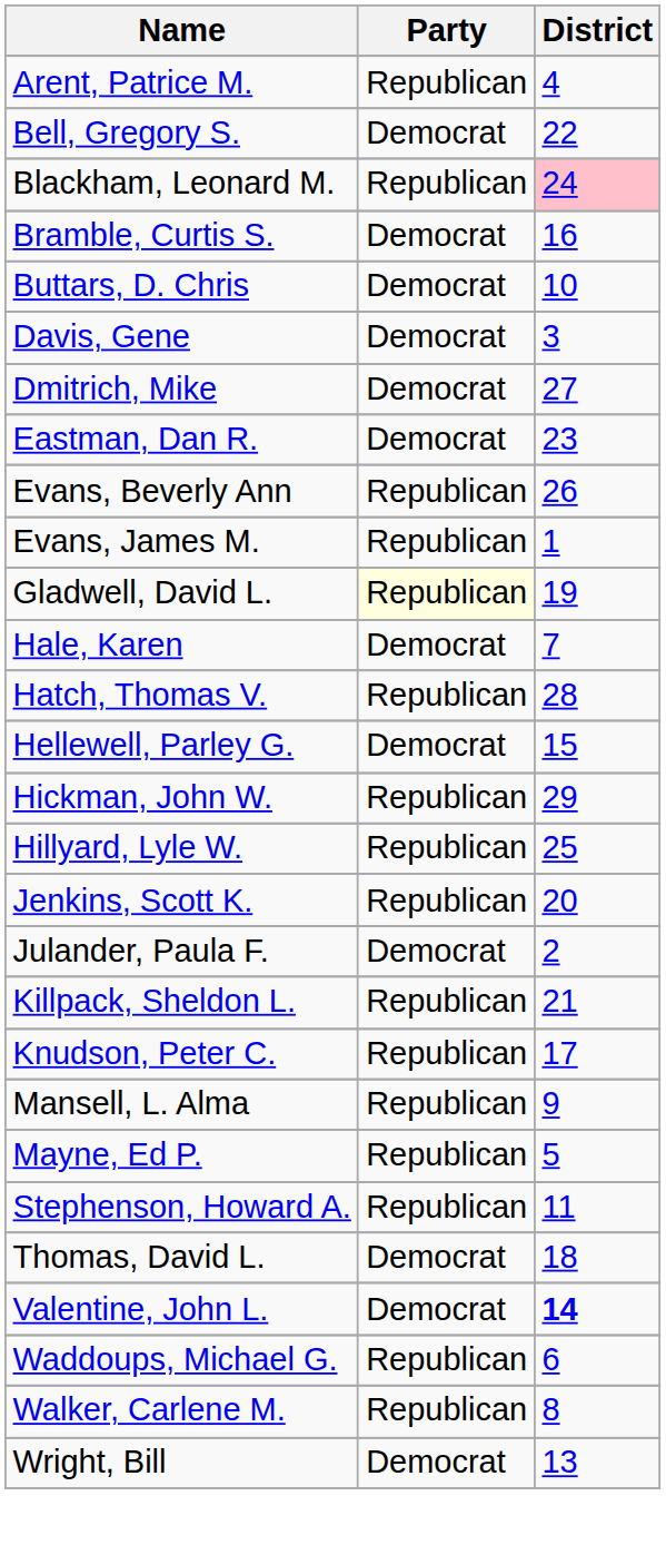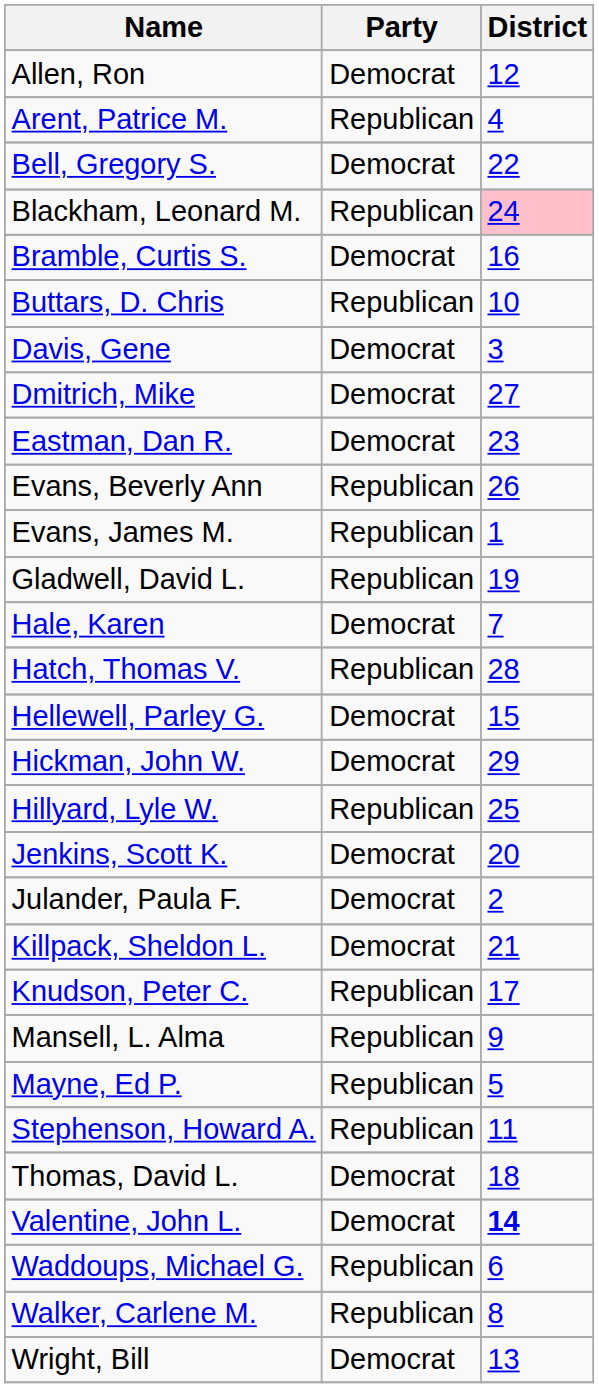+ row: Allen, Ron | Democrat | 12
Buttars, D. Chris | Party: Democrat -> Republican
Gladwell, David L. | Party: lightyellow background -> no background
Hickman, John W. | Party: Republican -> Democrat
Jenkins, Scott K. | Party: Republican -> Democrat
Killpack, Sheldon L. | Party: Republican -> Democrat
